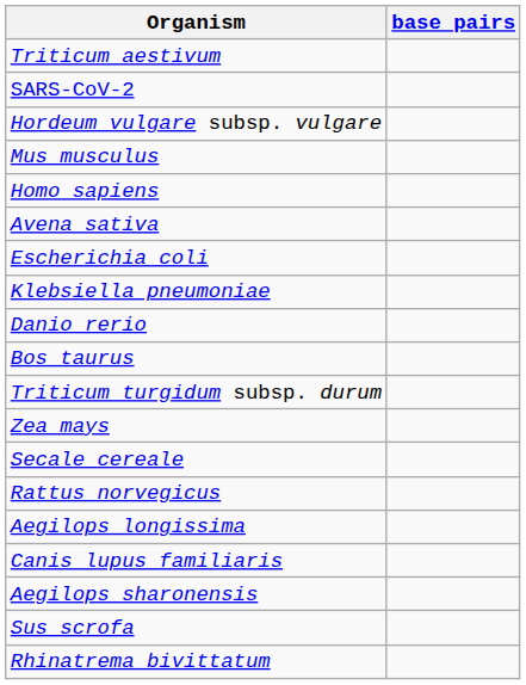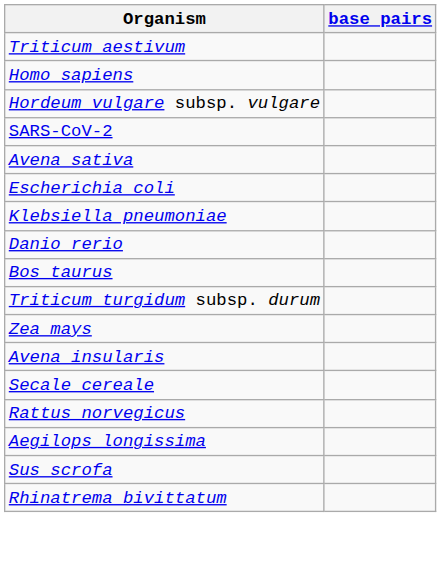rows swapped: SARS-CoV-2 <-> Homo sapiens
- row: Mus musculus
+ row: Avena insularis
- row: Canis lupus familiaris
- row: Aegilops sharonensis
